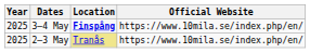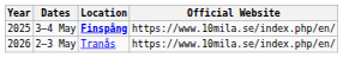2–3 May | Year: 2025 -> 2026
2–3 May | Location: khaki background -> no background
